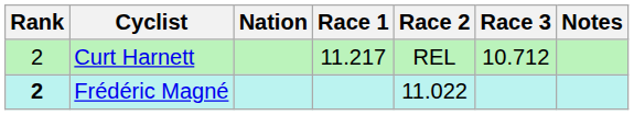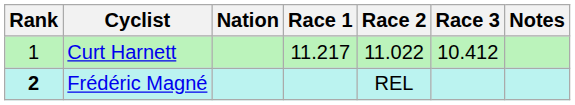Curt Harnett | Rank: 2 -> 1
Curt Harnett | Race 2: REL -> 11.022
Curt Harnett | Race 3: 10.712 -> 10.412
Frédéric Magné | Race 2: 11.022 -> REL
